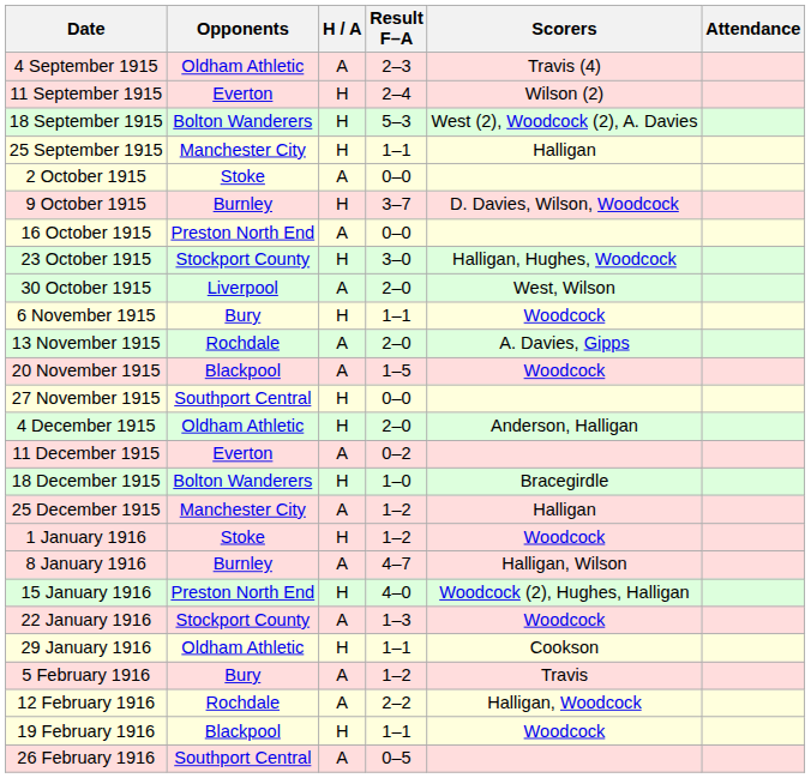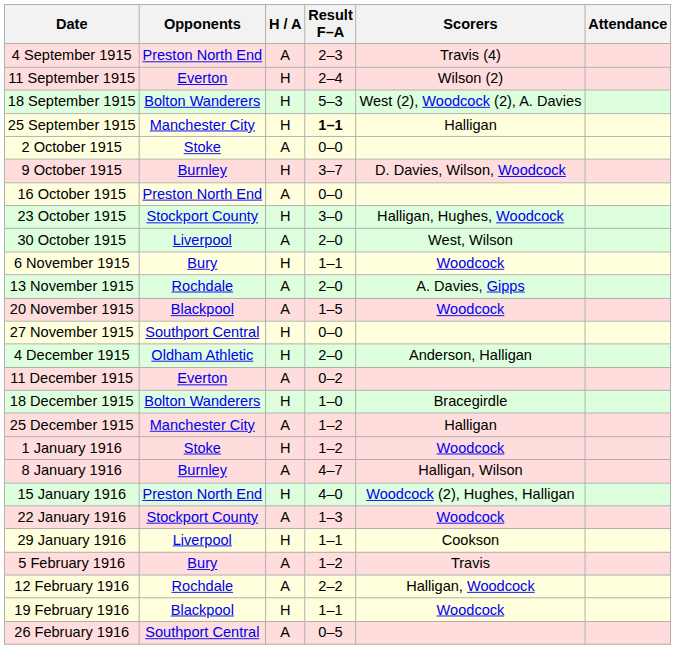4 September 1915 | Opponents: Oldham Athletic -> Preston North End
25 September 1915 | Result F–A: normal -> bold
29 January 1916 | Opponents: Oldham Athletic -> Liverpool
